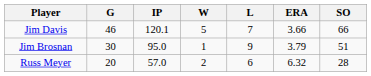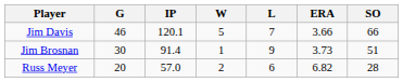Jim Brosnan | IP: 95.0 -> 91.4
Jim Brosnan | ERA: 3.79 -> 3.73
Russ Meyer | ERA: 6.32 -> 6.82
